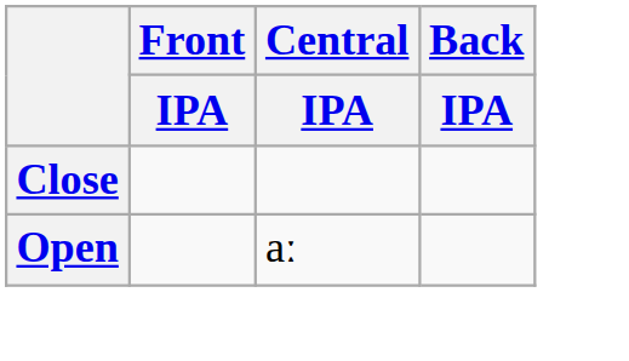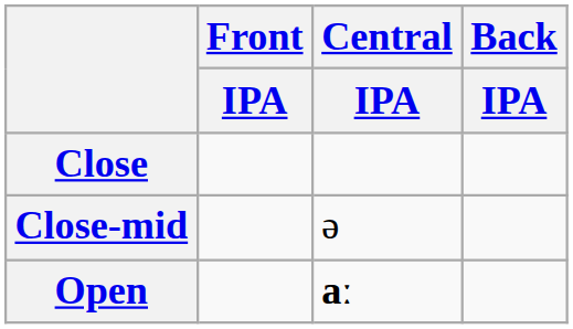+ row: Close-mid | ə
Open | Central / IPA: normal -> bold
